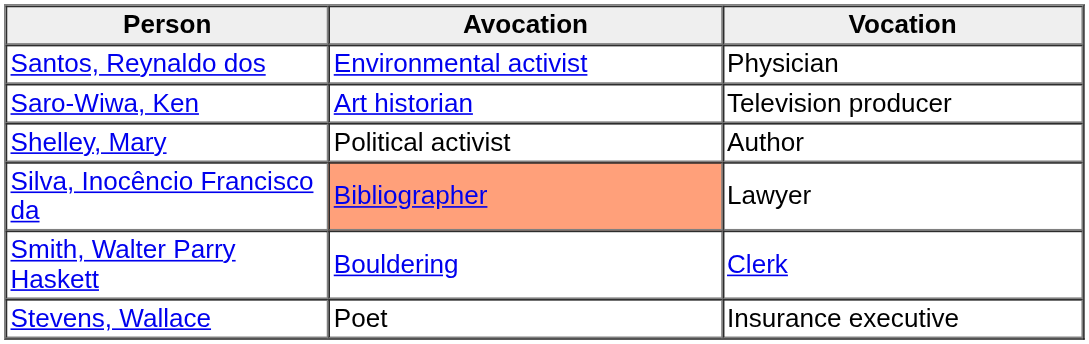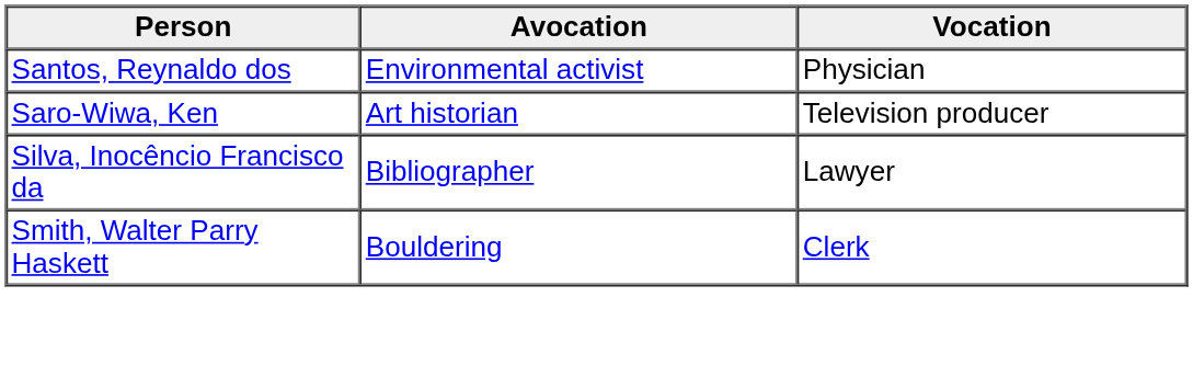- row: Shelley, Mary | Political activist | Author
Silva, Inocêncio Francisco da | Avocation: lightsalmon background -> no background
- row: Stevens, Wallace | Poet | Insurance executive
